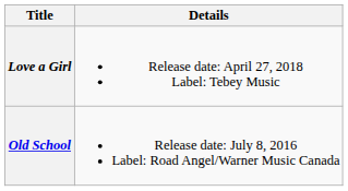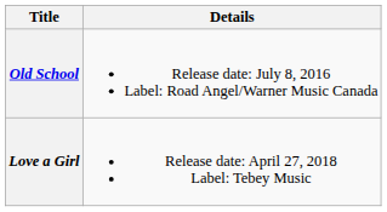rows swapped: Old School <-> Love a Girl
